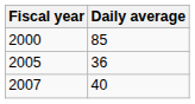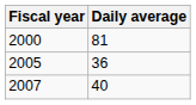2000 | Daily average: 85 -> 81
